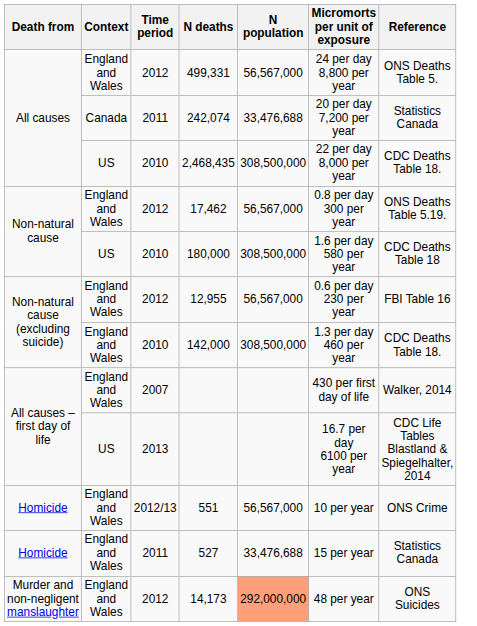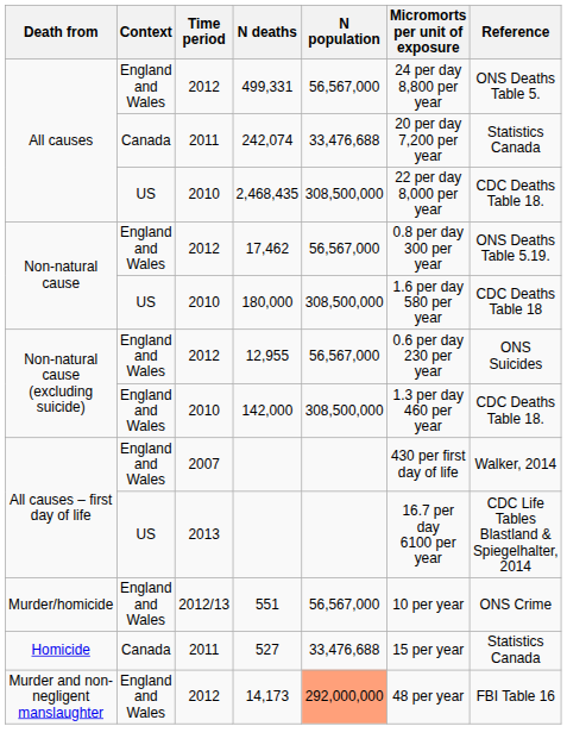12,955 | Reference: FBI Table 16 -> ONS Suicides
551 | Death from: Homicide -> Murder/homicide
527 | Context: England and Wales -> Canada
14,173 | Reference: ONS Suicides -> FBI Table 16
